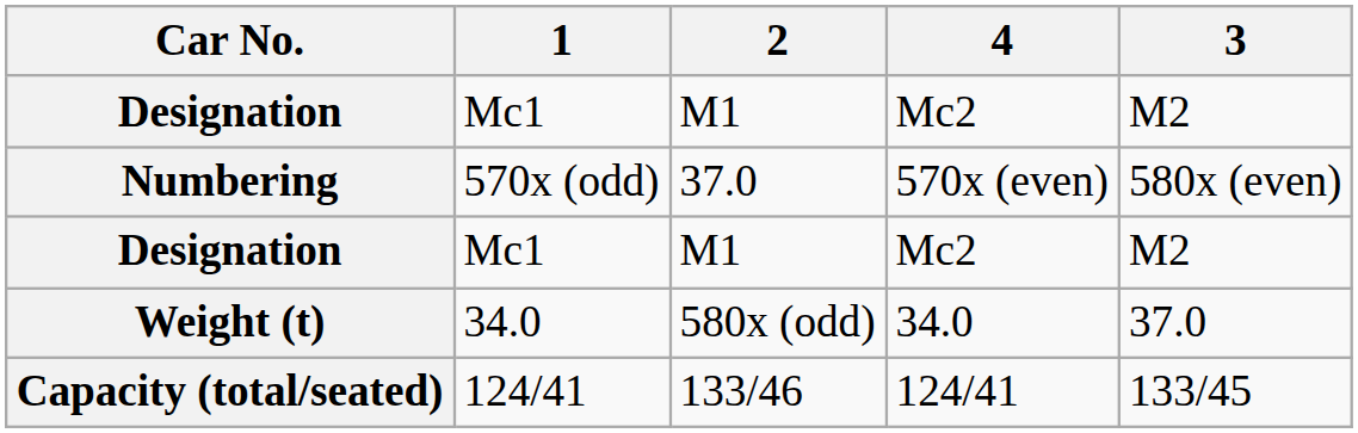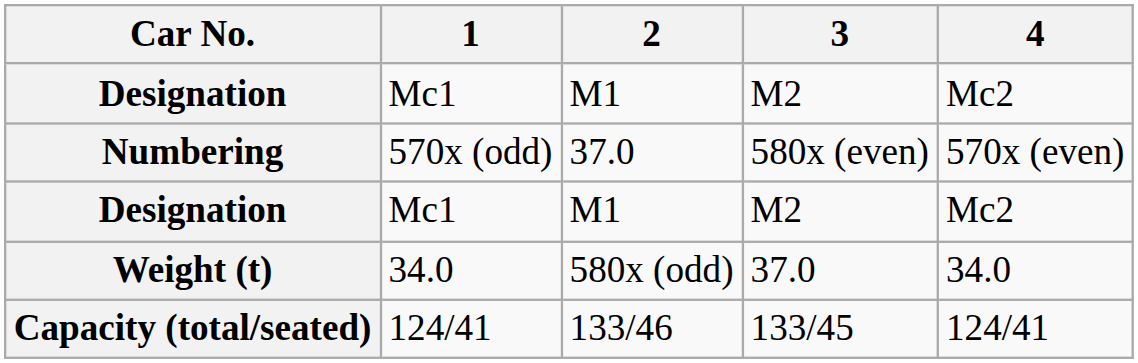columns swapped: 3 <-> 4
